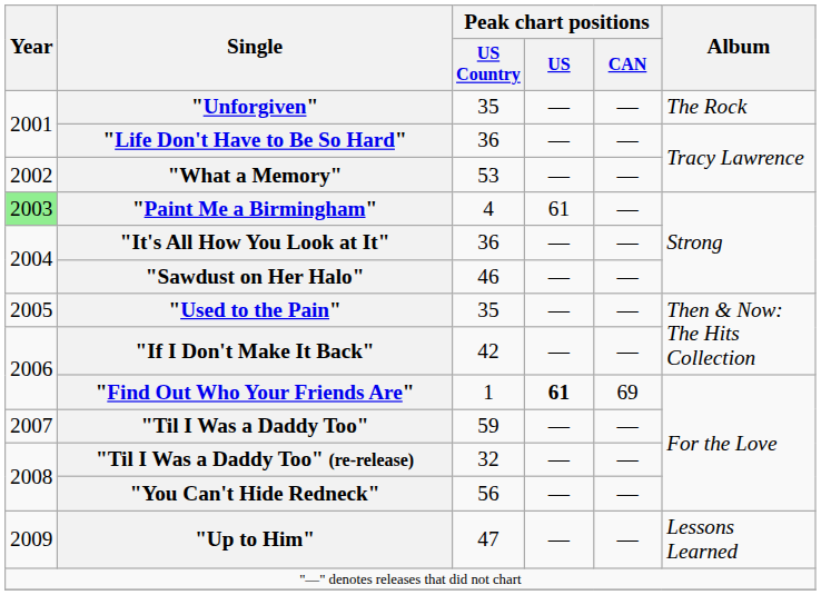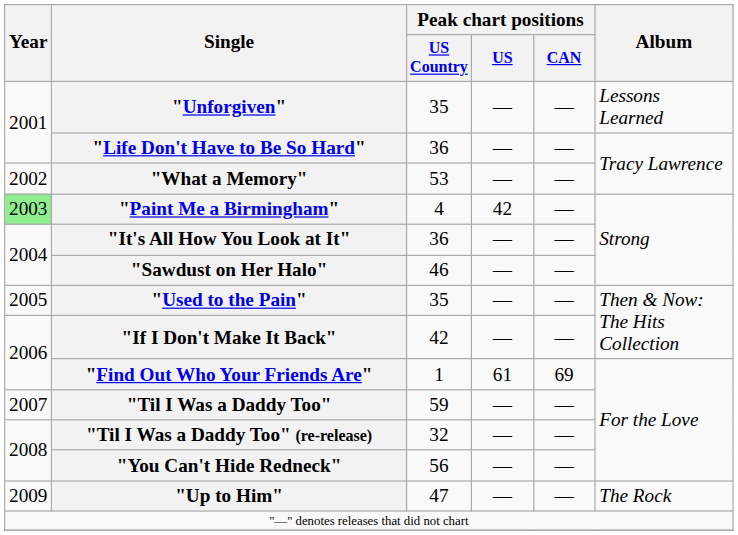"Unforgiven" | Album: The Rock -> Lessons Learned
"Paint Me a Birmingham" | Peak chart positions / US: 61 -> 42
"Find Out Who Your Friends Are" | Peak chart positions / US: bold -> normal
"Up to Him" | Album: Lessons Learned -> The Rock
